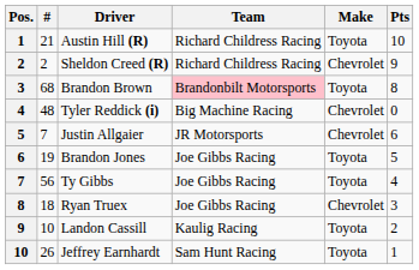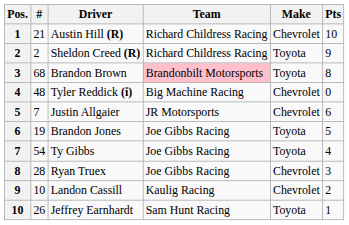Austin Hill (R) | Make: Toyota -> Chevrolet
Sheldon Creed (R) | Make: Chevrolet -> Toyota
Ty Gibbs | #: 56 -> 54
Ryan Truex | #: 18 -> 28
Landon Cassill | Make: Toyota -> Chevrolet
